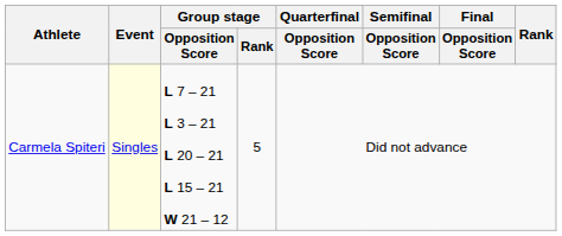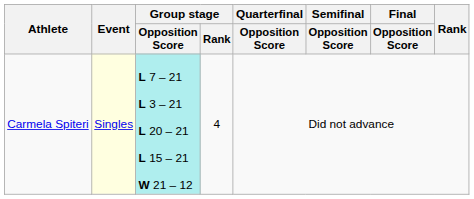Carmela Spiteri | Group stage / Opposition Score: no background -> paleturquoise background
Carmela Spiteri | Group stage / Rank: 5 -> 4
